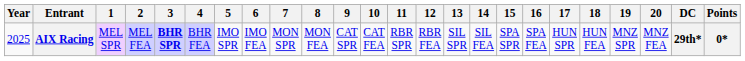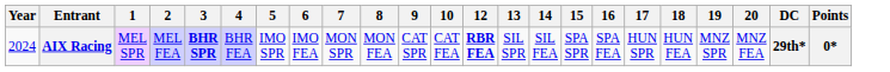- column: 11 | RBR SPR
AIX Racing | Year: 2025 -> 2024
AIX Racing | 12: normal -> bold
